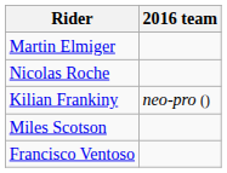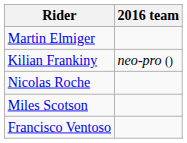rows swapped: Kilian Frankiny <-> Nicolas Roche
